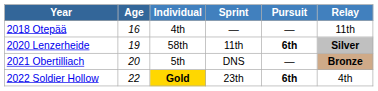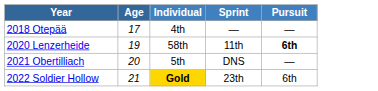- column: Relay | 11th | Silver | Bronze | 4th
2018 Otepää | Age: 16 -> 17
2022 Soldier Hollow | Age: 22 -> 21
2022 Soldier Hollow | Pursuit: bold -> normal
